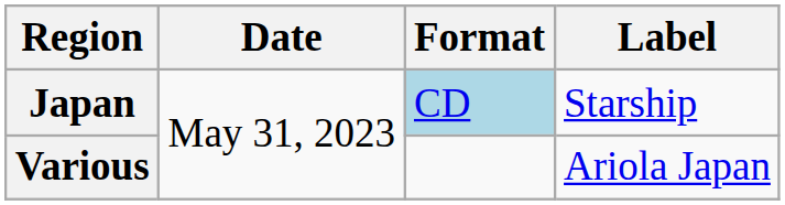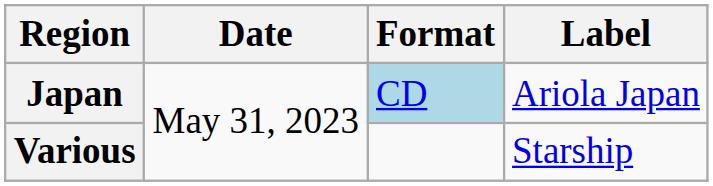Japan | Label: Starship -> Ariola Japan
Various | Label: Ariola Japan -> Starship
